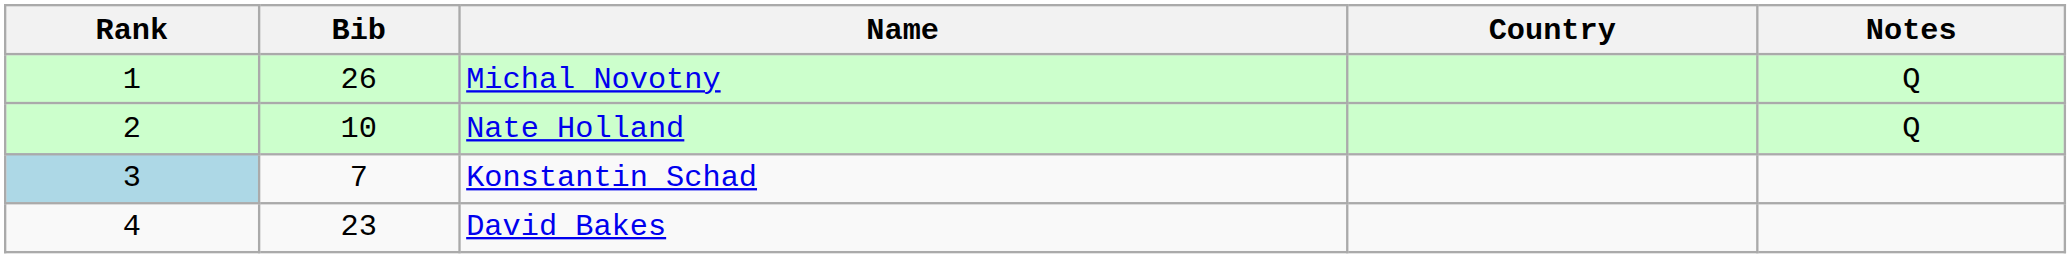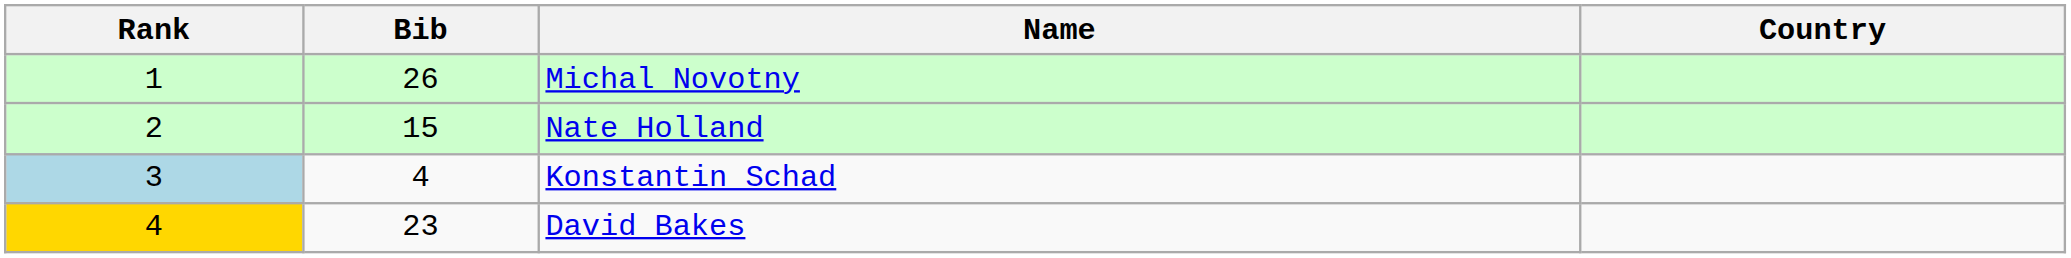- column: Notes | Q | Q
Nate Holland | Bib: 10 -> 15
Konstantin Schad | Bib: 7 -> 4
David Bakes | Rank: no background -> gold background
